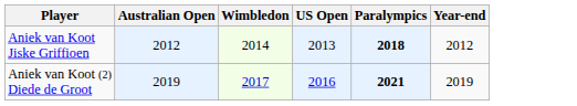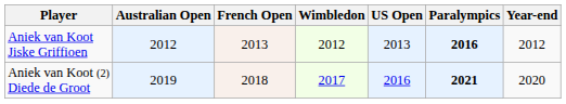+ column: French Open | 2013 | 2018
Aniek van Koot Jiske Griffioen | Wimbledon: 2014 -> 2012
Aniek van Koot Jiske Griffioen | Paralympics: 2018 -> 2016
Aniek van Koot (2) Diede de Groot | Year-end: 2019 -> 2020
